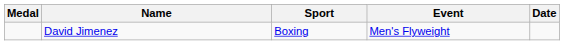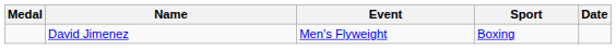columns swapped: Sport <-> Event
